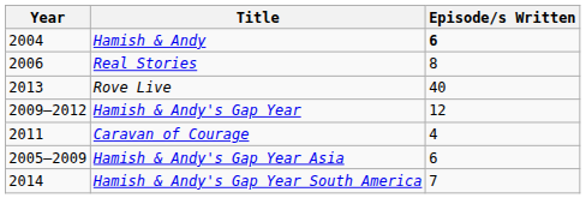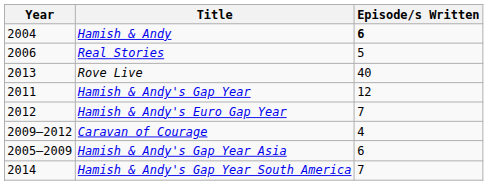Real Stories | Episode/s Written: 8 -> 5
Hamish & Andy's Gap Year | Year: 2009–2012 -> 2011
+ row: 2012 | Hamish & Andy's Euro Gap Year | 7
Caravan of Courage | Year: 2011 -> 2009–2012
